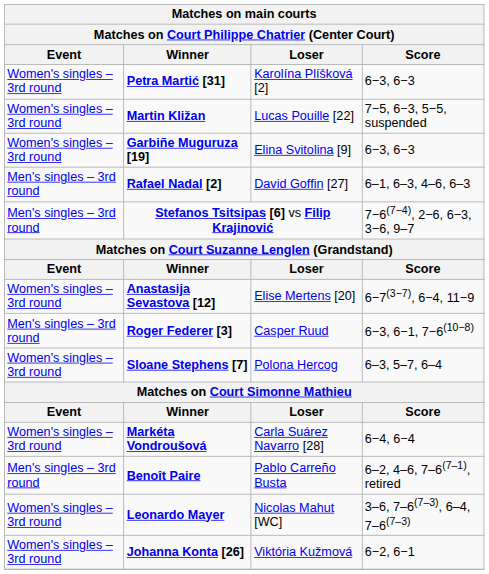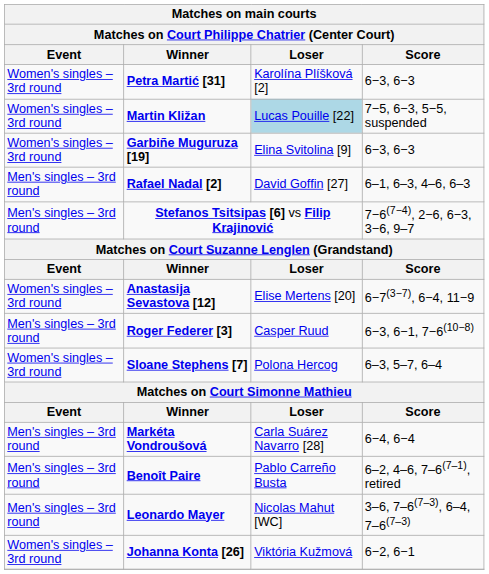Martin Kližan | Loser: no background -> lightblue background
Markéta Vondroušová | Event: Women's singles – 3rd round -> Men's singles – 3rd round
Leonardo Mayer | Event: Women's singles – 3rd round -> Men's singles – 3rd round
